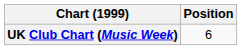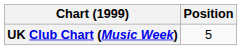UK Club Chart (Music Week) | Position: 6 -> 5
